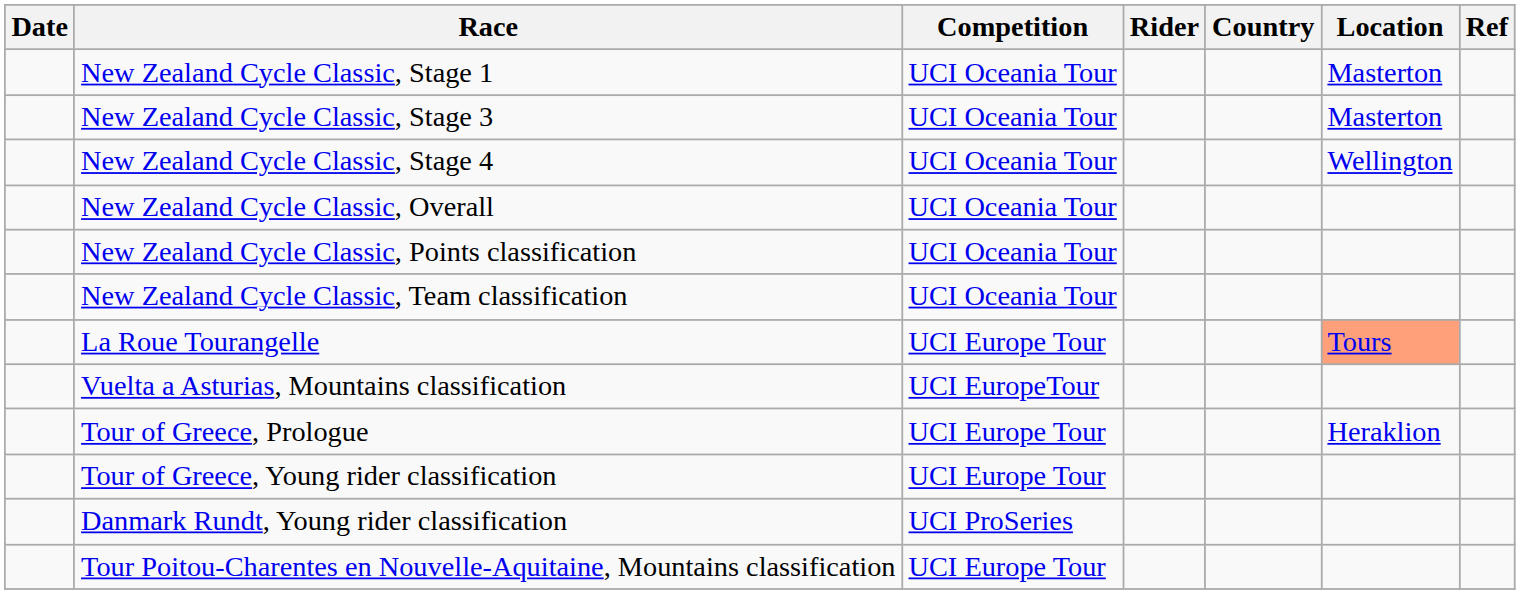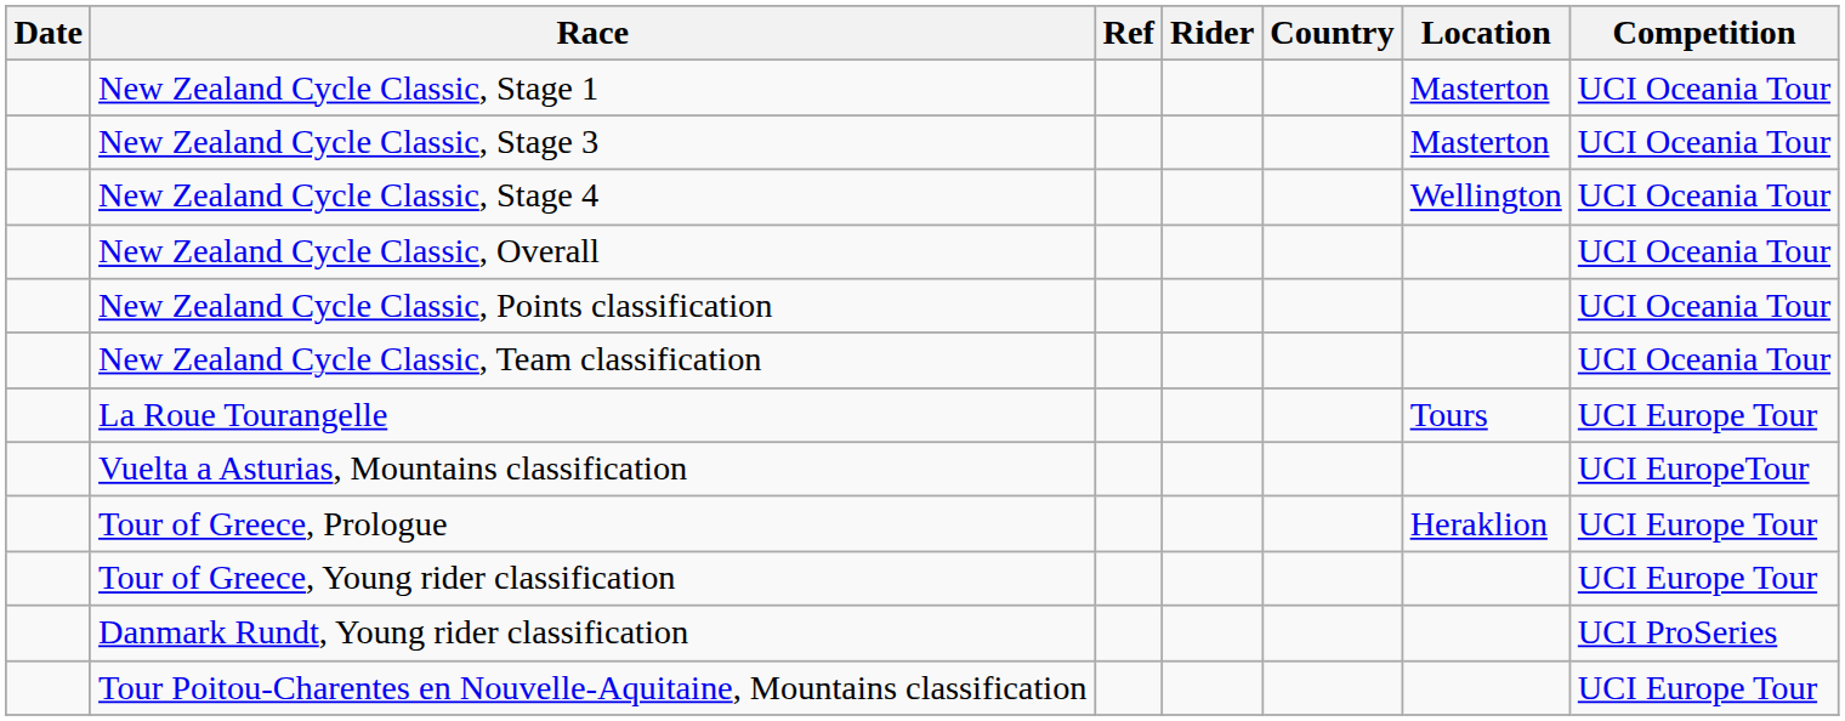columns swapped: Competition <-> Ref
La Roue Tourangelle | Location: lightsalmon background -> no background
